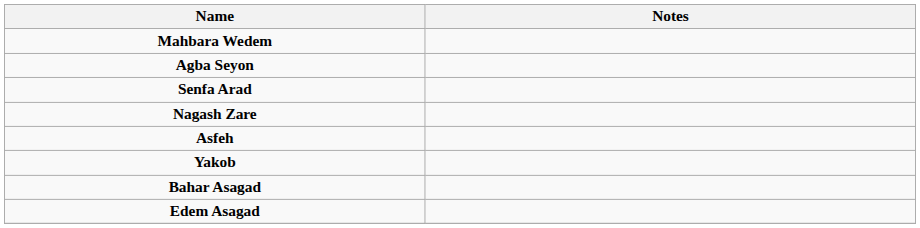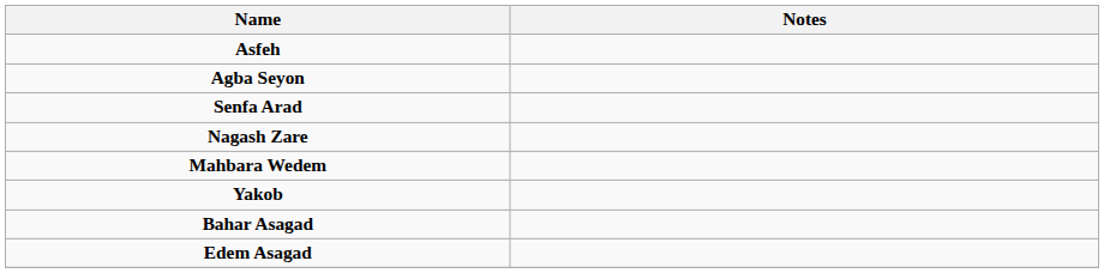rows swapped: Mahbara Wedem <-> Asfeh
